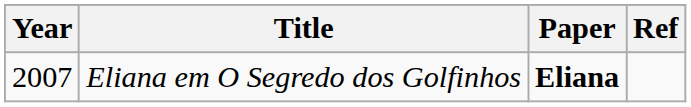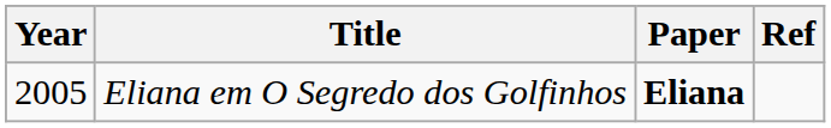Eliana em O Segredo dos Golfinhos | Year: 2007 -> 2005
